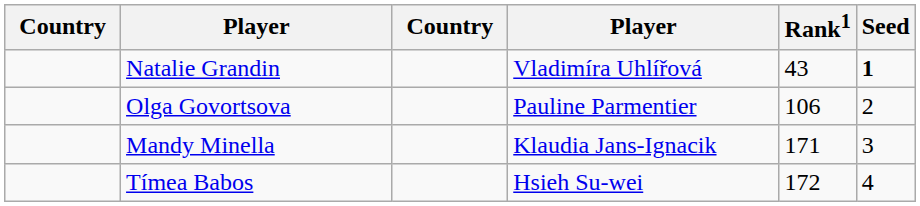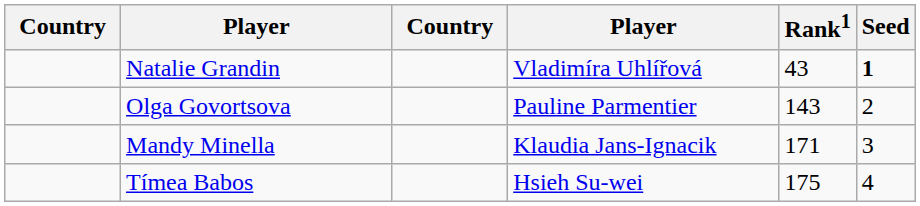Olga Govortsova | Rank1: 106 -> 143
Tímea Babos | Rank1: 172 -> 175
